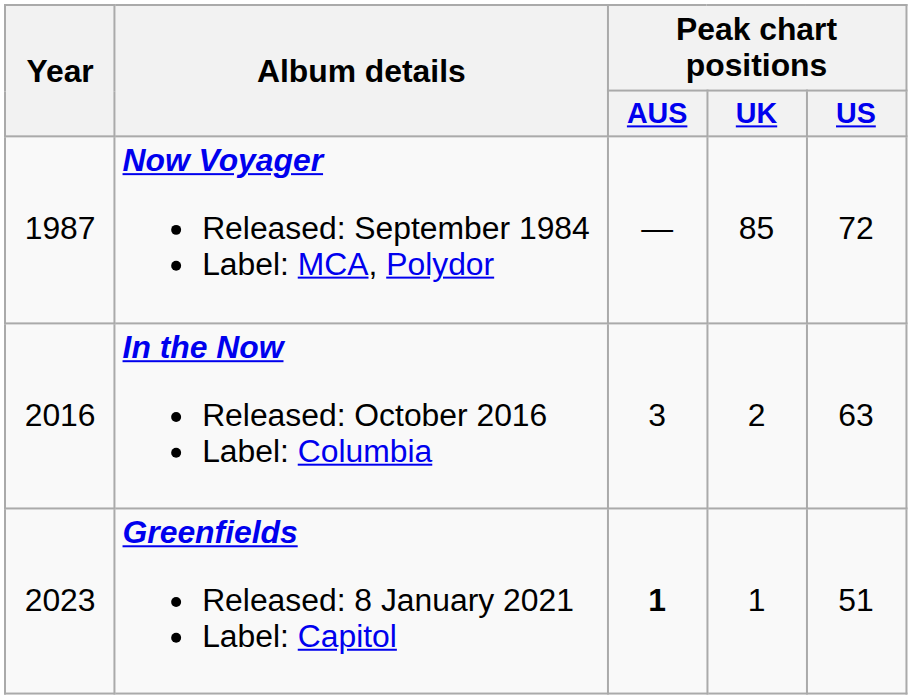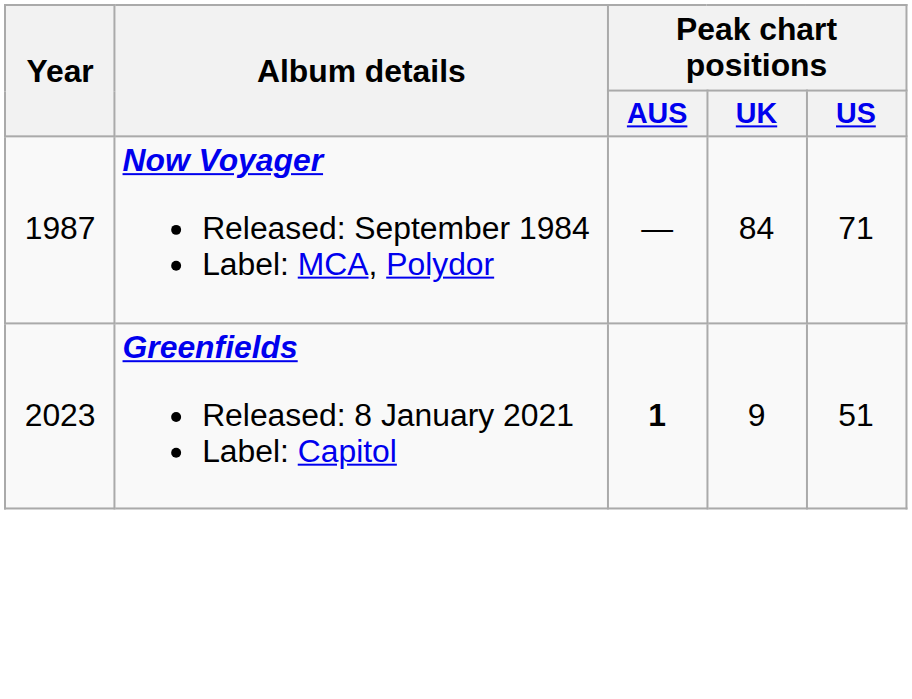Now Voyager Released: September 1984 Label: MCA, Polydor | Peak chart positions / UK: 85 -> 84
Now Voyager Released: September 1984 Label: MCA, Polydor | Peak chart positions / US: 72 -> 71
- row: 2016 | In the Now Released: October 2016 Label: Columbia | 3 | 2 | 63
Greenfields Released: 8 January 2021 Label: Capitol | Peak chart positions / UK: 1 -> 9
